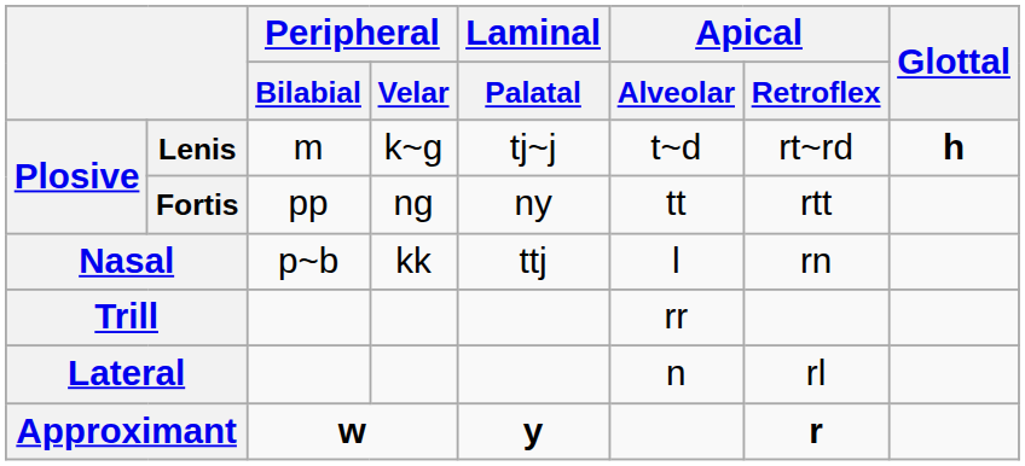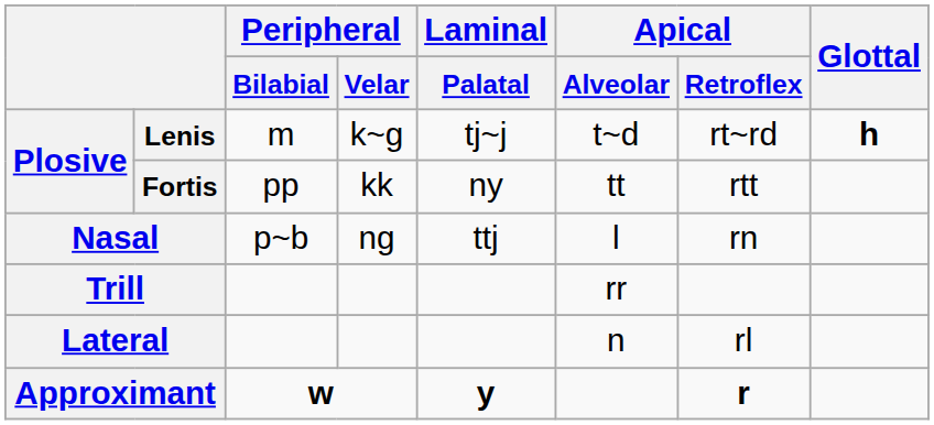Fortis | Peripheral / Velar: ng -> kk
Nasal | Peripheral / Velar: kk -> ng
